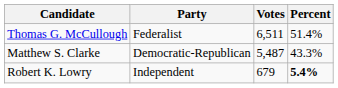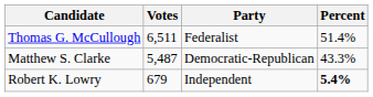columns swapped: Party <-> Votes
